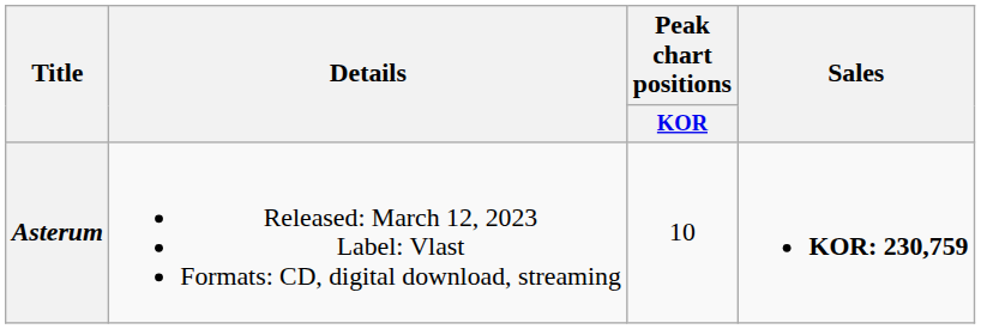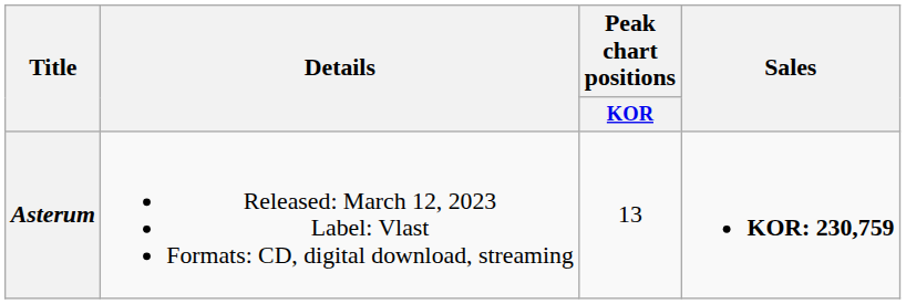Asterum | Peak chart positions / KOR: 10 -> 13
